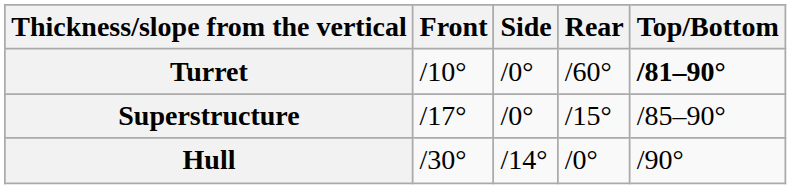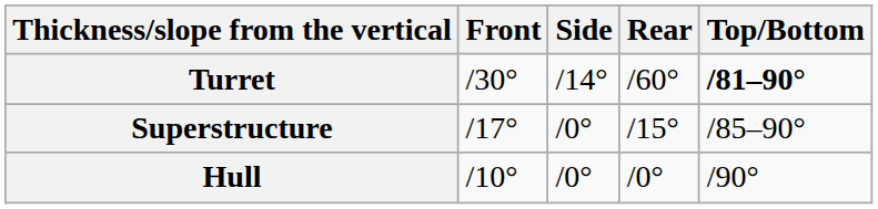Turret | Front: /10° -> /30°
Turret | Side: /0° -> /14°
Hull | Front: /30° -> /10°
Hull | Side: /14° -> /0°
